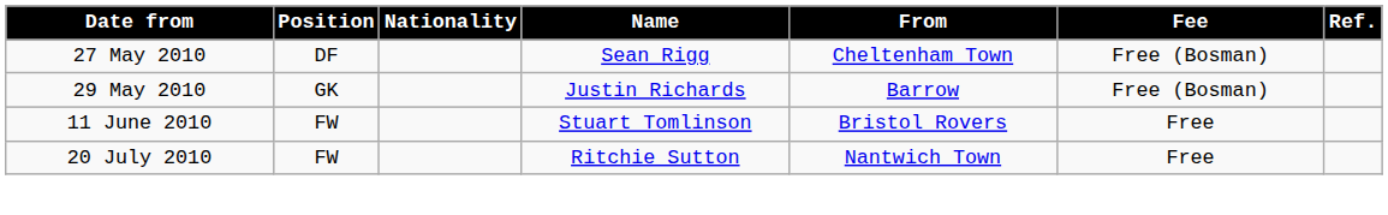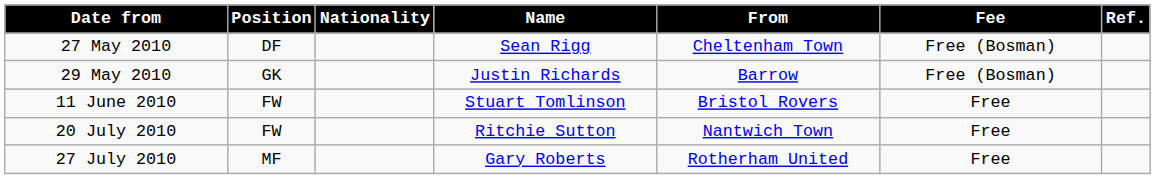+ row: 27 July 2010 | MF | Gary Roberts | Rotherham United | Free
